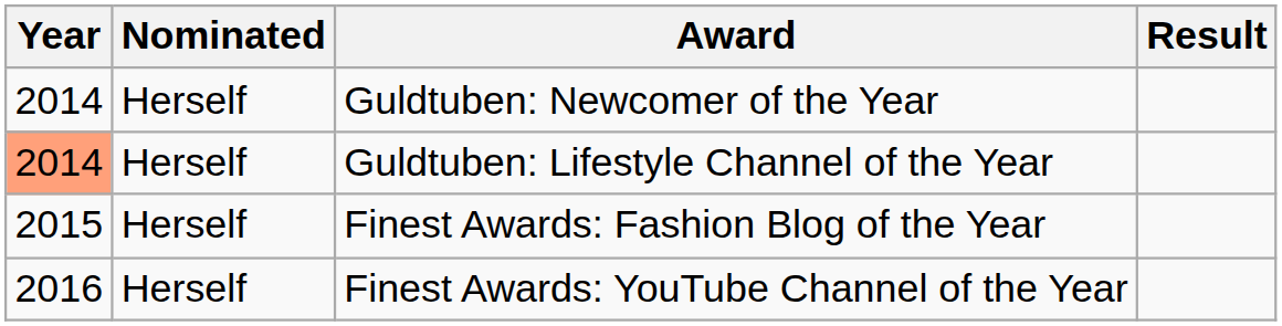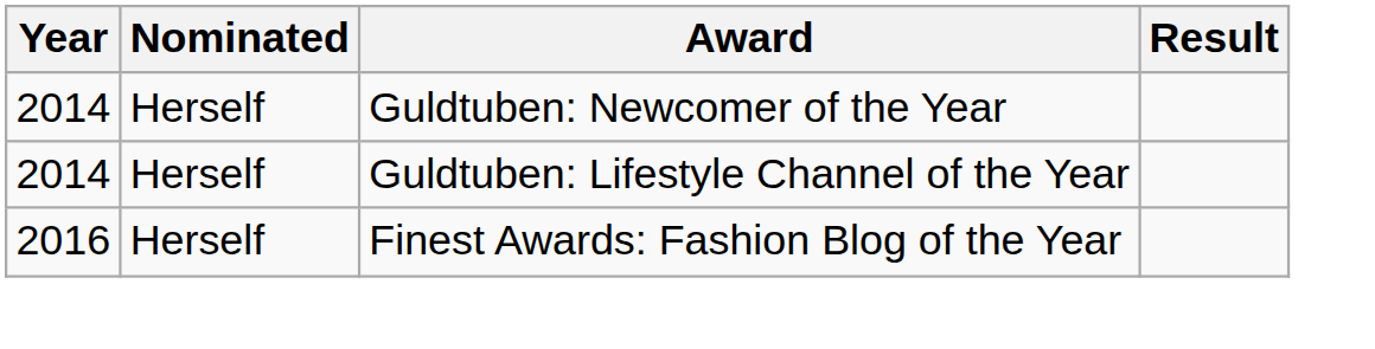Guldtuben: Lifestyle Channel of the Year | Year: lightsalmon background -> no background
Finest Awards: Fashion Blog of the Year | Year: 2015 -> 2016
- row: 2016 | Herself | Finest Awards: YouTube Channel of the Year
